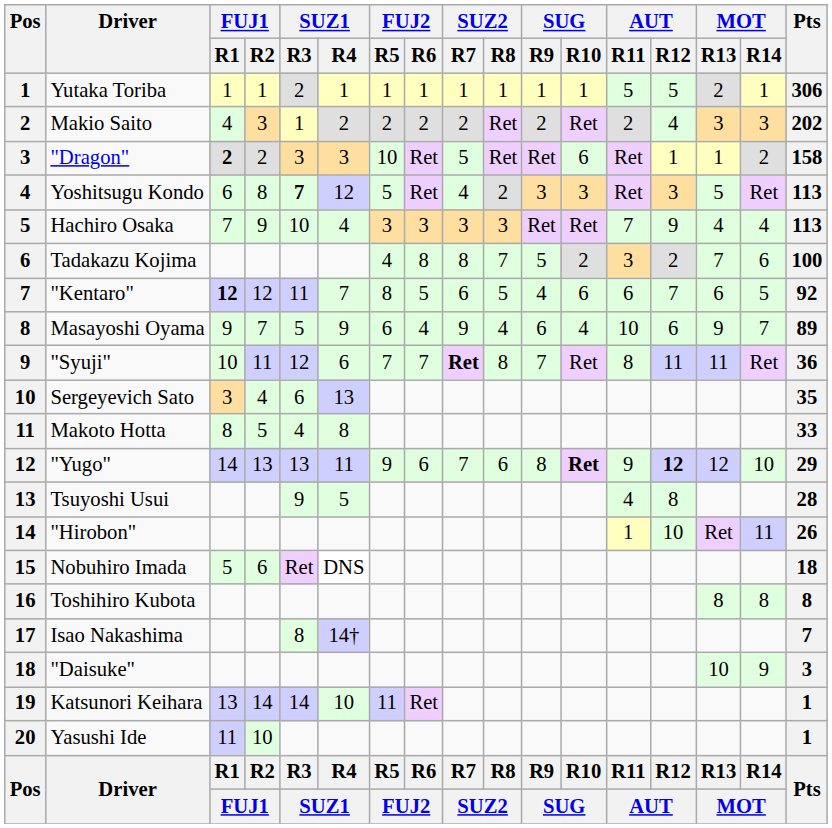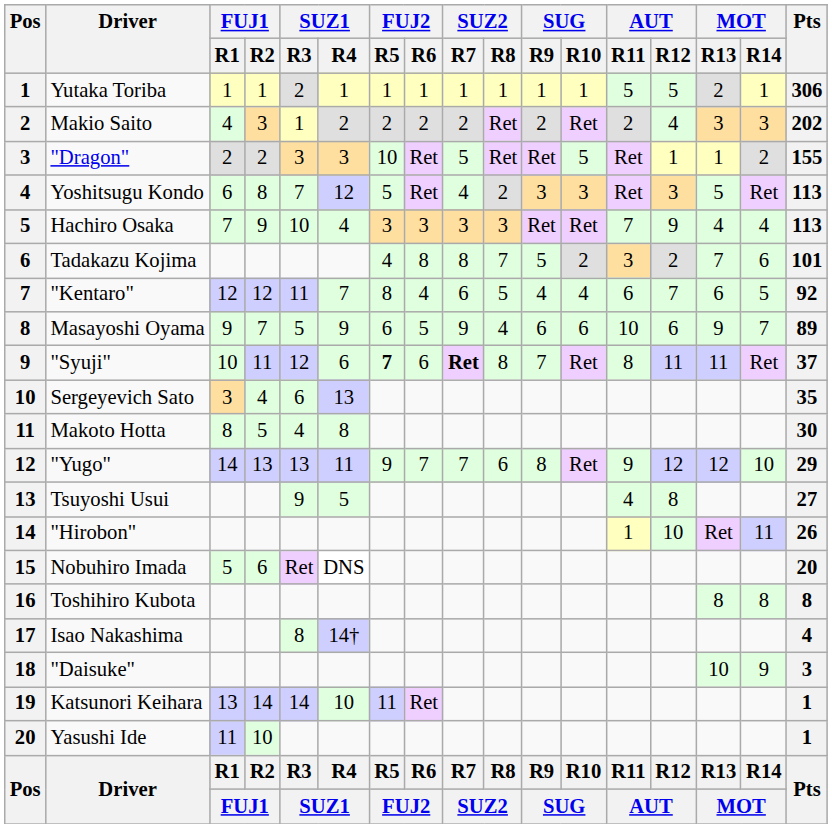"Dragon" | FUJ1 / R1: bold -> normal
"Dragon" | SUG / R10: 6 -> 5
"Dragon" | Pts: 158 -> 155
Yoshitsugu Kondo | SUZ1 / R3: bold -> normal
Tadakazu Kojima | Pts: 100 -> 101
"Kentaro" | FUJ1 / R1: bold -> normal
"Kentaro" | FUJ2 / R6: 5 -> 4
"Kentaro" | SUG / R10: 6 -> 4
Masayoshi Oyama | FUJ2 / R6: 4 -> 5
Masayoshi Oyama | SUG / R10: 4 -> 6
"Syuji" | FUJ2 / R5: normal -> bold
"Syuji" | FUJ2 / R6: 7 -> 6
"Syuji" | Pts: 36 -> 37
Makoto Hotta | Pts: 33 -> 30
"Yugo" | FUJ2 / R6: 6 -> 7
"Yugo" | SUG / R10: bold -> normal
"Yugo" | AUT / R12: bold -> normal
Tsuyoshi Usui | Pts: 28 -> 27
Nobuhiro Imada | Pts: 18 -> 20
Isao Nakashima | Pts: 7 -> 4
